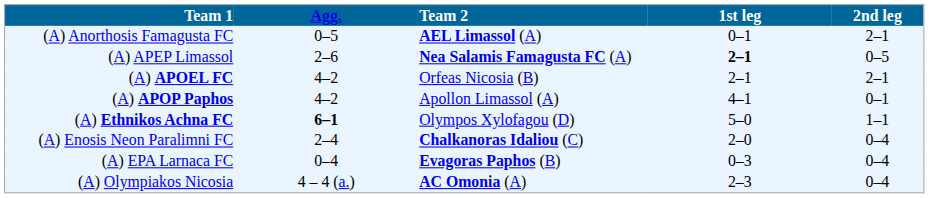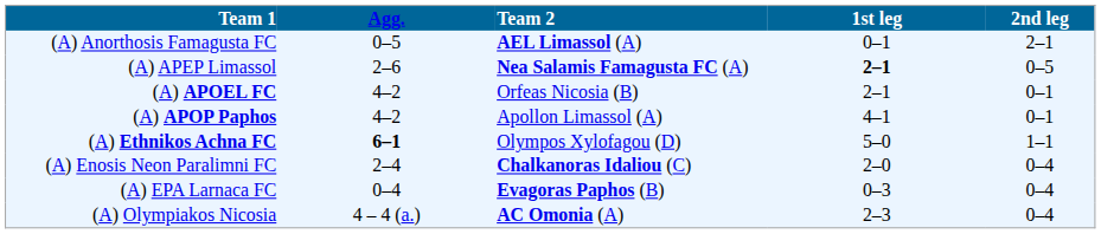(A) APOEL FC | 2nd leg: 2–1 -> 0–1
